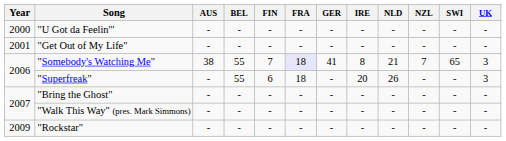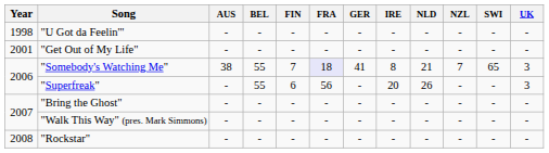"U Got da Feelin'" | Year: 2000 -> 1998
"Superfreak" | FRA: 18 -> 56
"Rockstar" | Year: 2009 -> 2008
